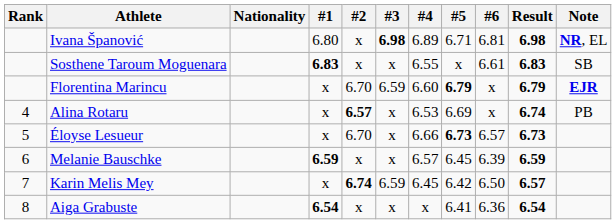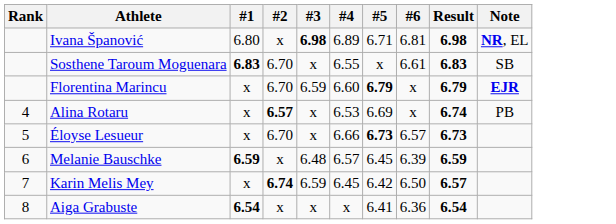- column: Nationality
Sosthene Taroum Moguenara | #2: x -> 6.70
Melanie Bauschke | #3: x -> 6.48
